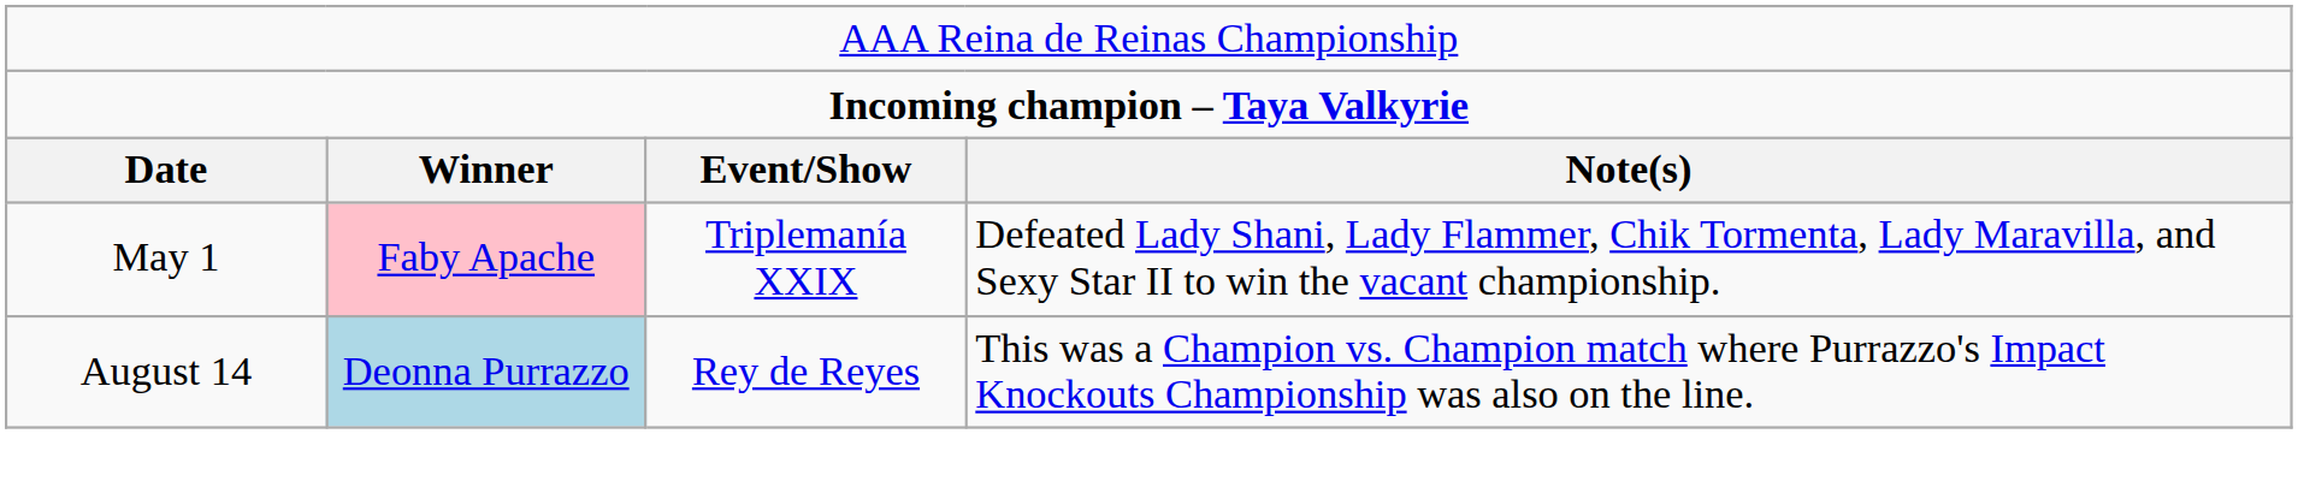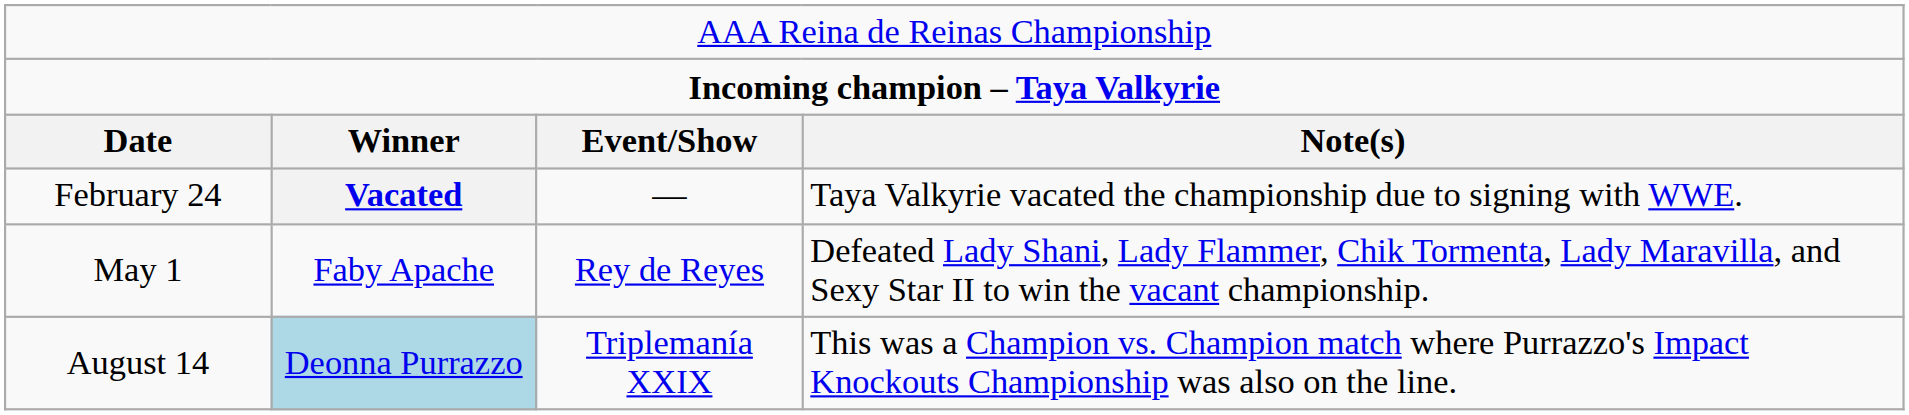+ row: February 24 | Vacated | — | Taya Valkyrie vacated the championship due to signing with WWE.
May 1 | column 2: pink background -> no background
May 1 | column 3: Triplemanía XXIX -> Rey de Reyes
August 14 | column 3: Rey de Reyes -> Triplemanía XXIX
